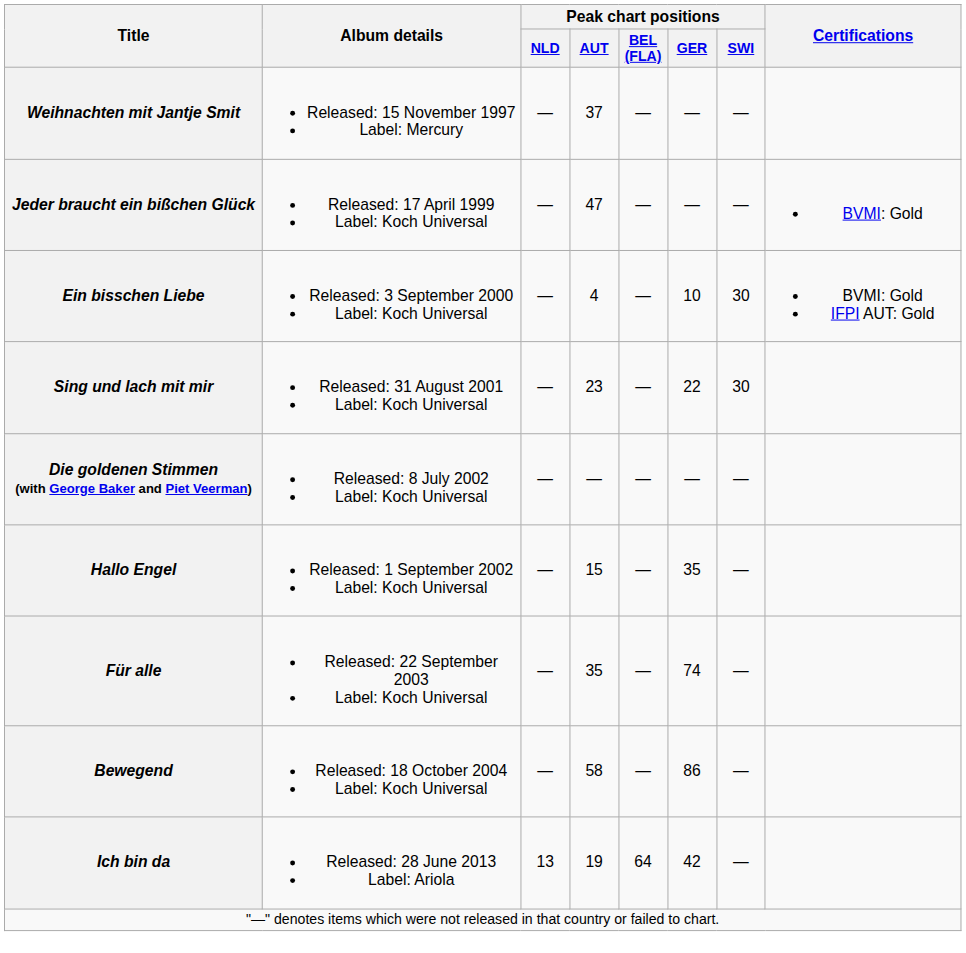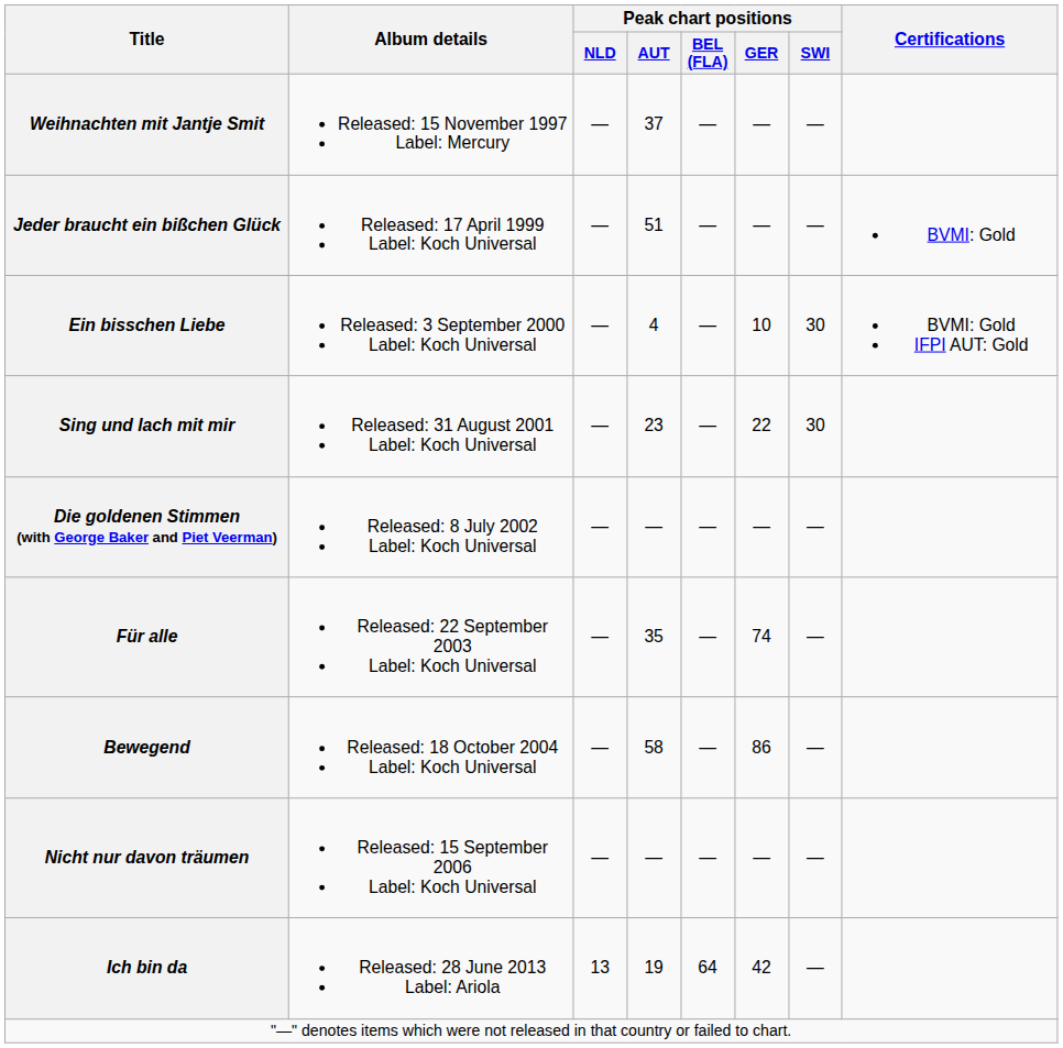Jeder braucht ein bißchen Glück | Peak chart positions / AUT: 47 -> 51
- row: Hallo Engel | Released: 1 September 2002 Label: Koch Universal | — | 15 | — | 35 | —
+ row: Nicht nur davon träumen | Released: 15 September 2006 Label: Koch Universal | — | — | — | — | —
